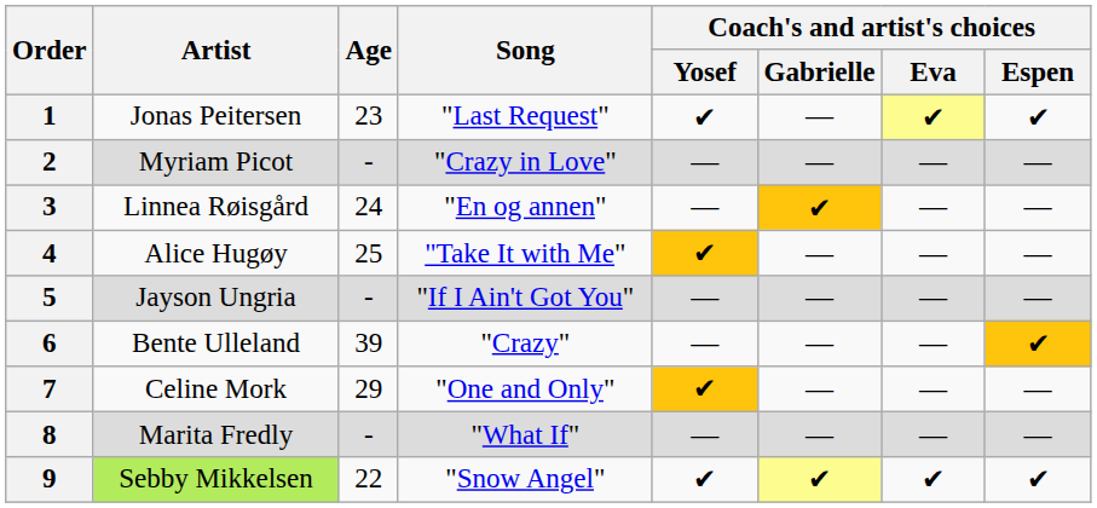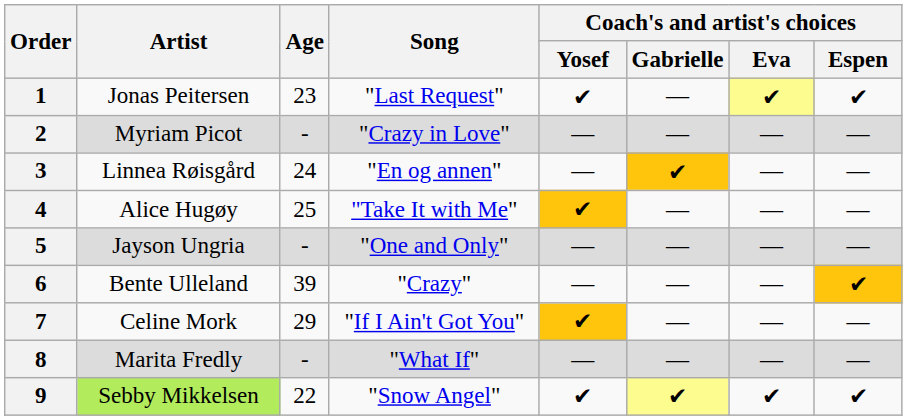5 | Song: "If I Ain't Got You" -> "One and Only"
7 | Song: "One and Only" -> "If I Ain't Got You"
